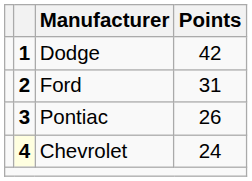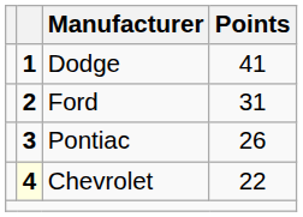Dodge | Points: 42 -> 41
Chevrolet | Points: 24 -> 22
